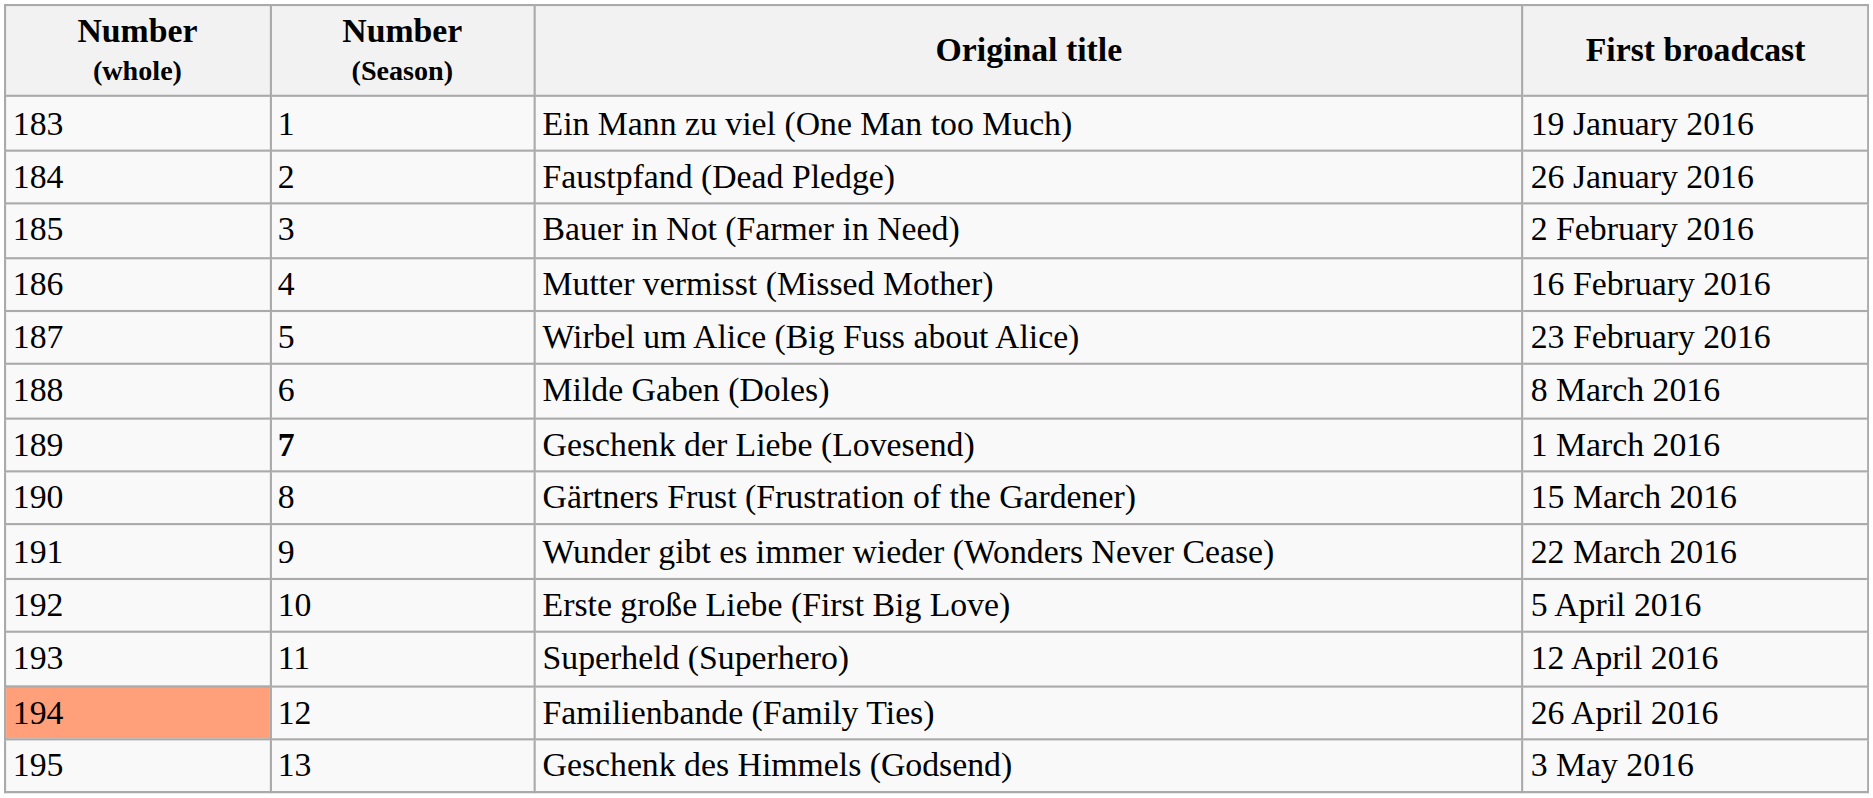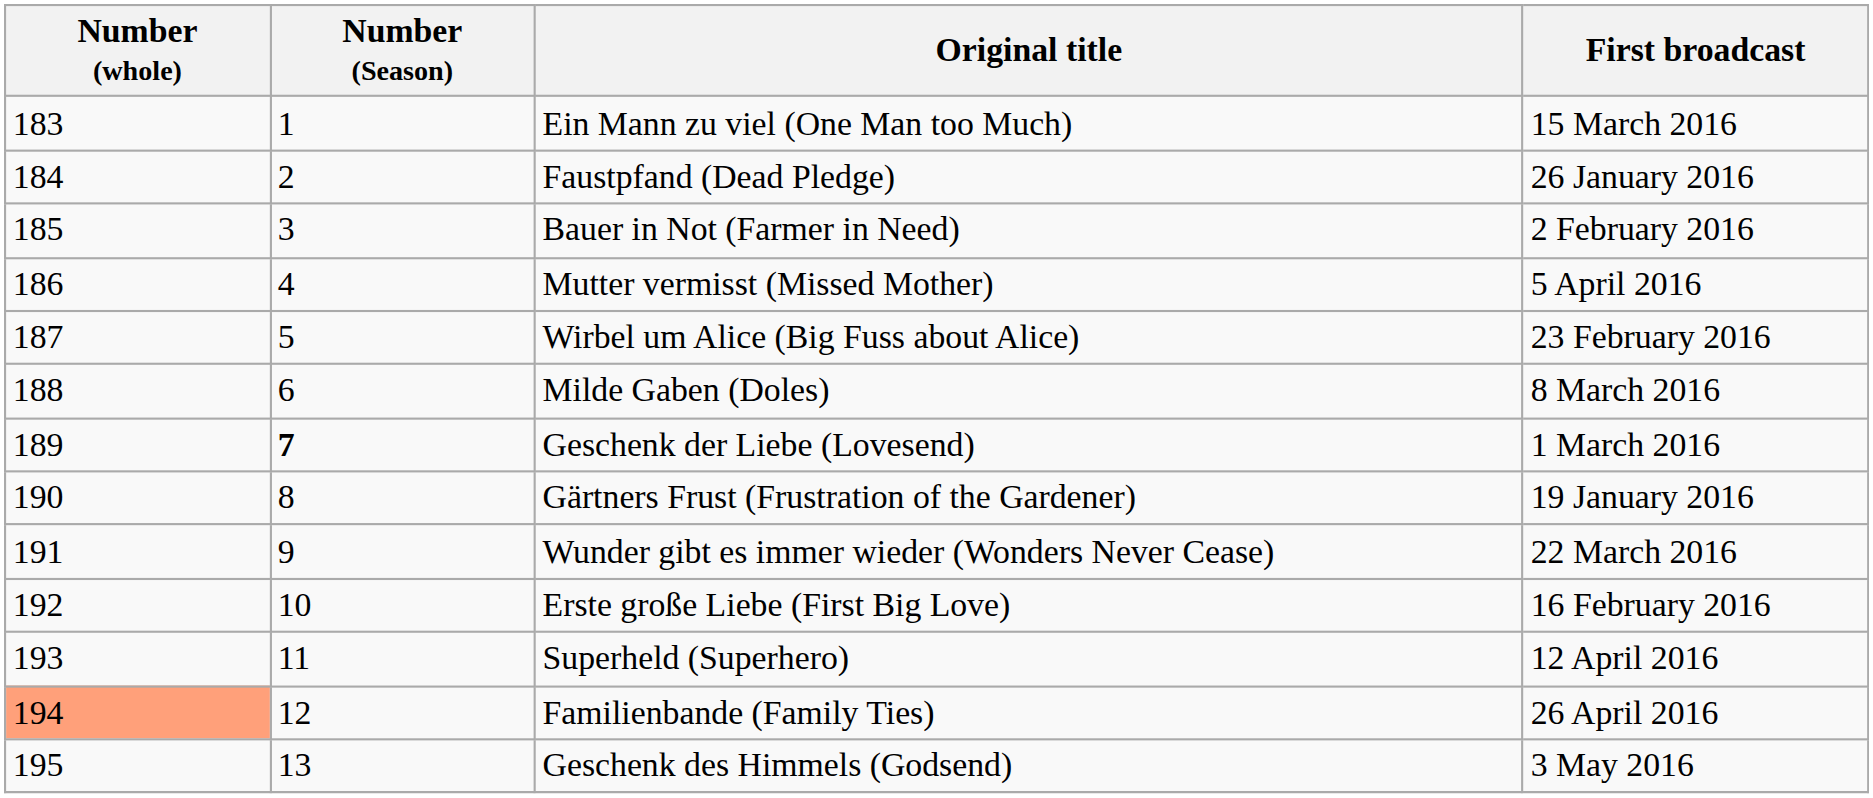Ein Mann zu viel (One Man too Much) | First broadcast: 19 January 2016 -> 15 March 2016
Mutter vermisst (Missed Mother) | First broadcast: 16 February 2016 -> 5 April 2016
Gärtners Frust (Frustration of the Gardener) | First broadcast: 15 March 2016 -> 19 January 2016
Erste große Liebe (First Big Love) | First broadcast: 5 April 2016 -> 16 February 2016
